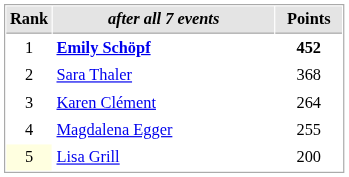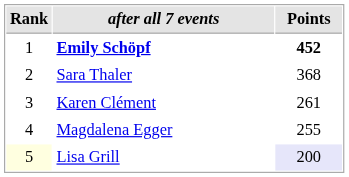Karen Clément | Points: 264 -> 261
Lisa Grill | Points: no background -> lavender background
